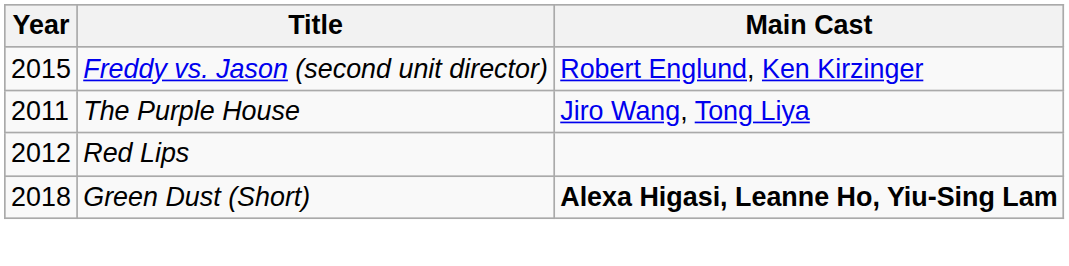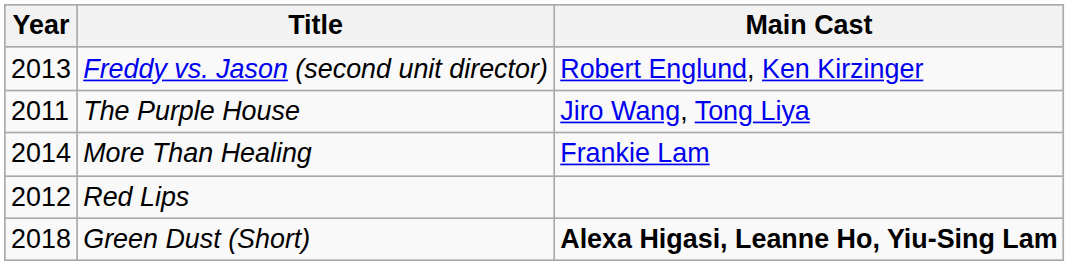Freddy vs. Jason (second unit director) | Year: 2015 -> 2013
+ row: 2014 | More Than Healing | Frankie Lam
